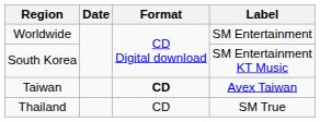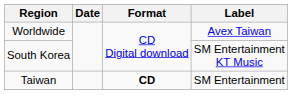Worldwide | Label: SM Entertainment -> Avex Taiwan
Taiwan | Label: Avex Taiwan -> SM Entertainment
- row: Thailand | CD | SM True
